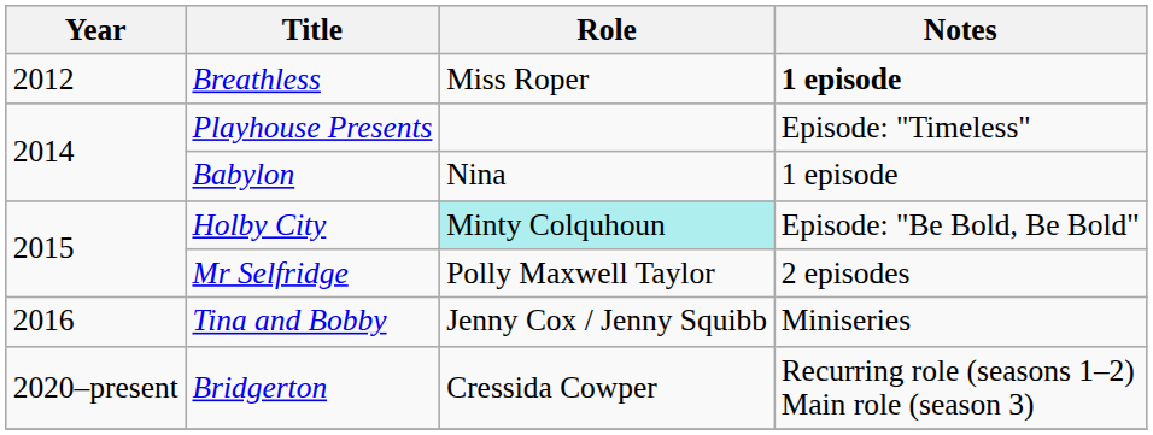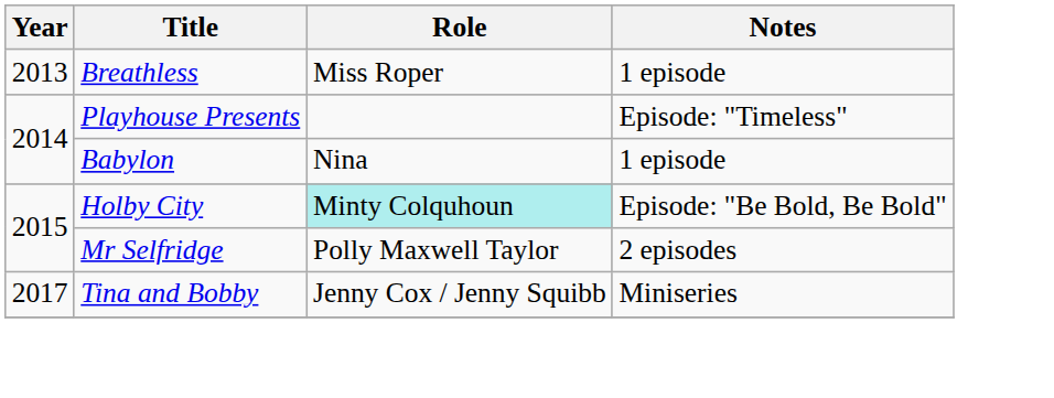Breathless | Year: 2012 -> 2013
Breathless | Notes: bold -> normal
Tina and Bobby | Year: 2016 -> 2017
- row: 2020–present | Bridgerton | Cressida Cowper | Recurring role (seasons 1–2) Main role (season 3)
